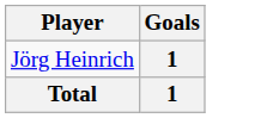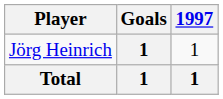+ column: 1997 | 1 | 1
